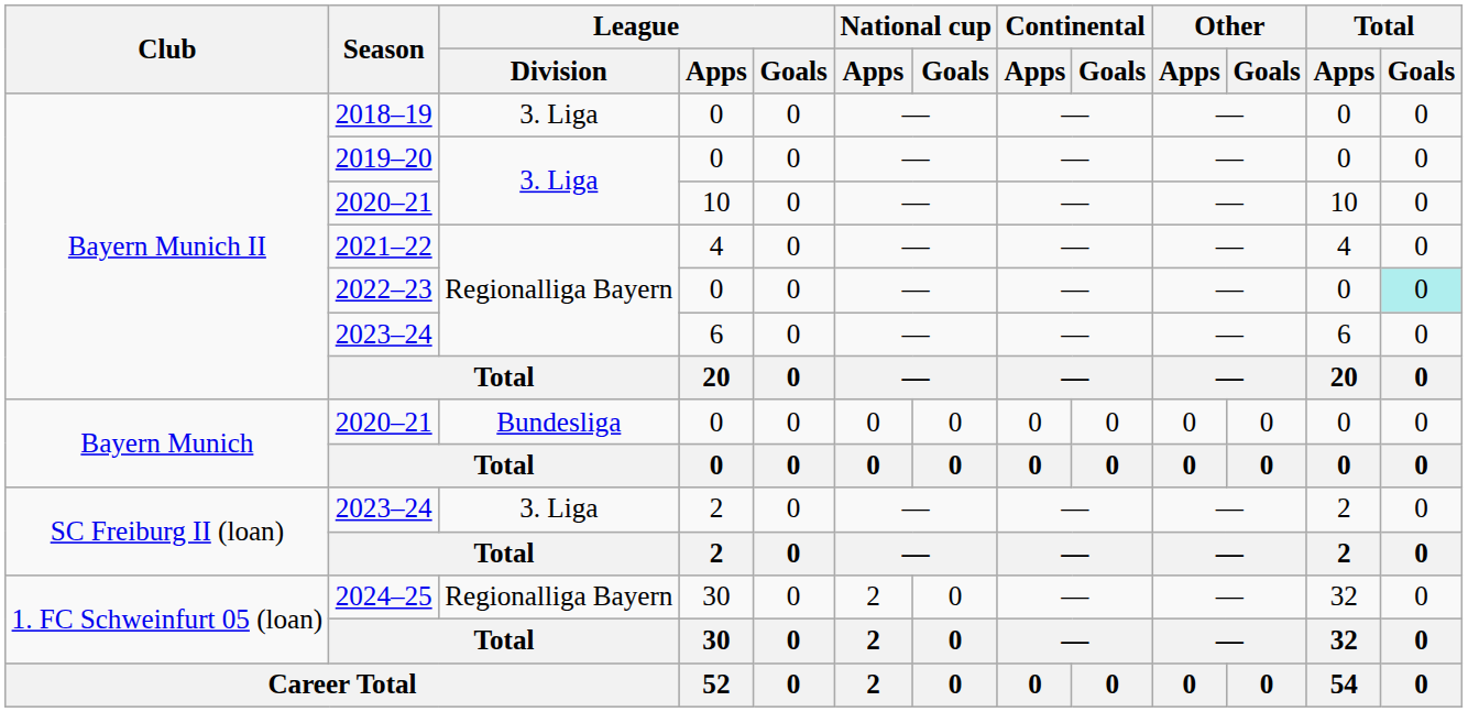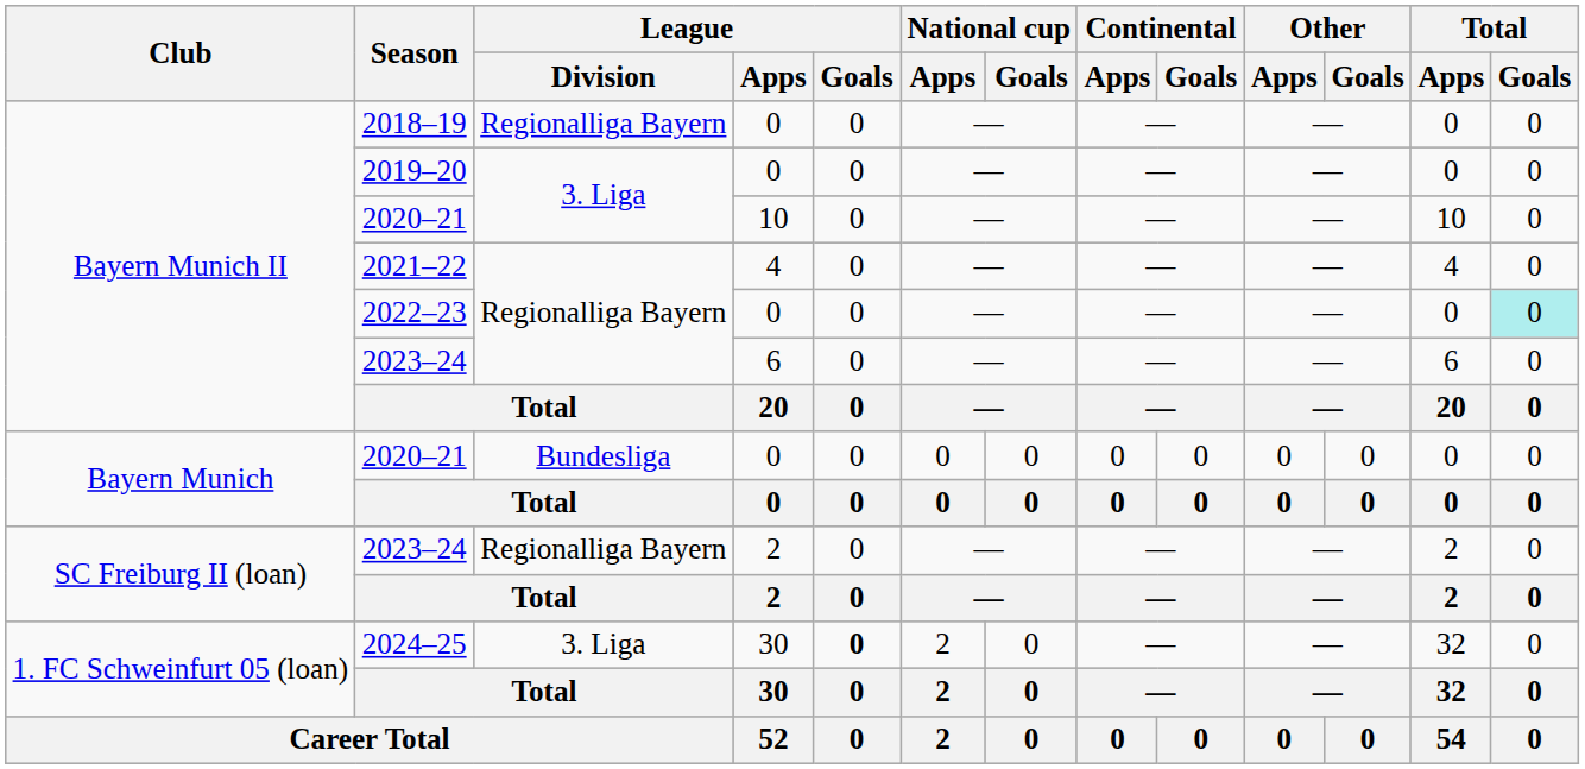2018–19 | League / Division: 3. Liga -> Regionalliga Bayern
2023–24 / 2 | League / Division: 3. Liga -> Regionalliga Bayern
2024–25 | League / Division: Regionalliga Bayern -> 3. Liga
2024–25 | League / Goals: normal -> bold
